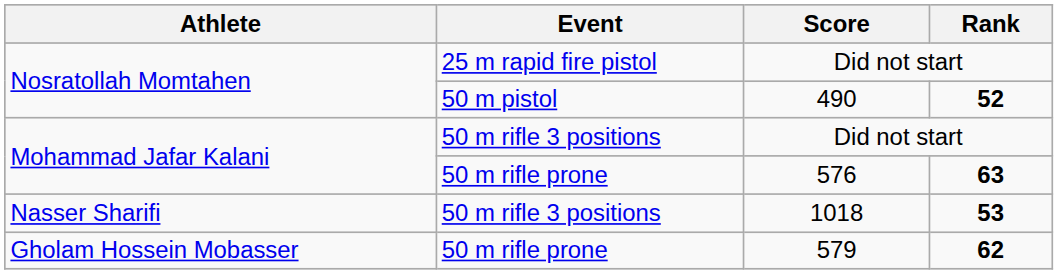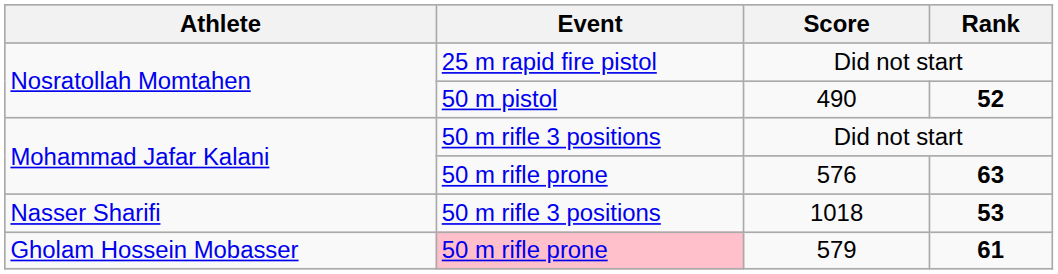579 | Event: no background -> pink background
579 | Rank: 62 -> 61
